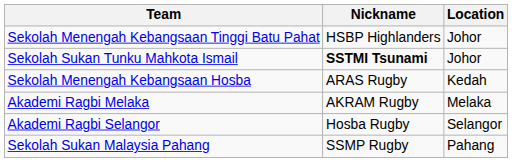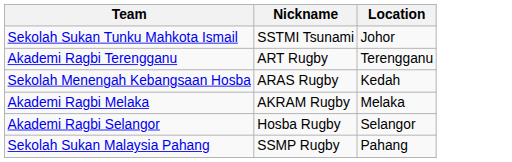- row: Sekolah Menengah Kebangsaan Tinggi Batu Pahat | HSBP Highlanders | Johor
Sekolah Sukan Tunku Mahkota Ismail | Nickname: bold -> normal
+ row: Akademi Ragbi Terengganu | ART Rugby | Terengganu
